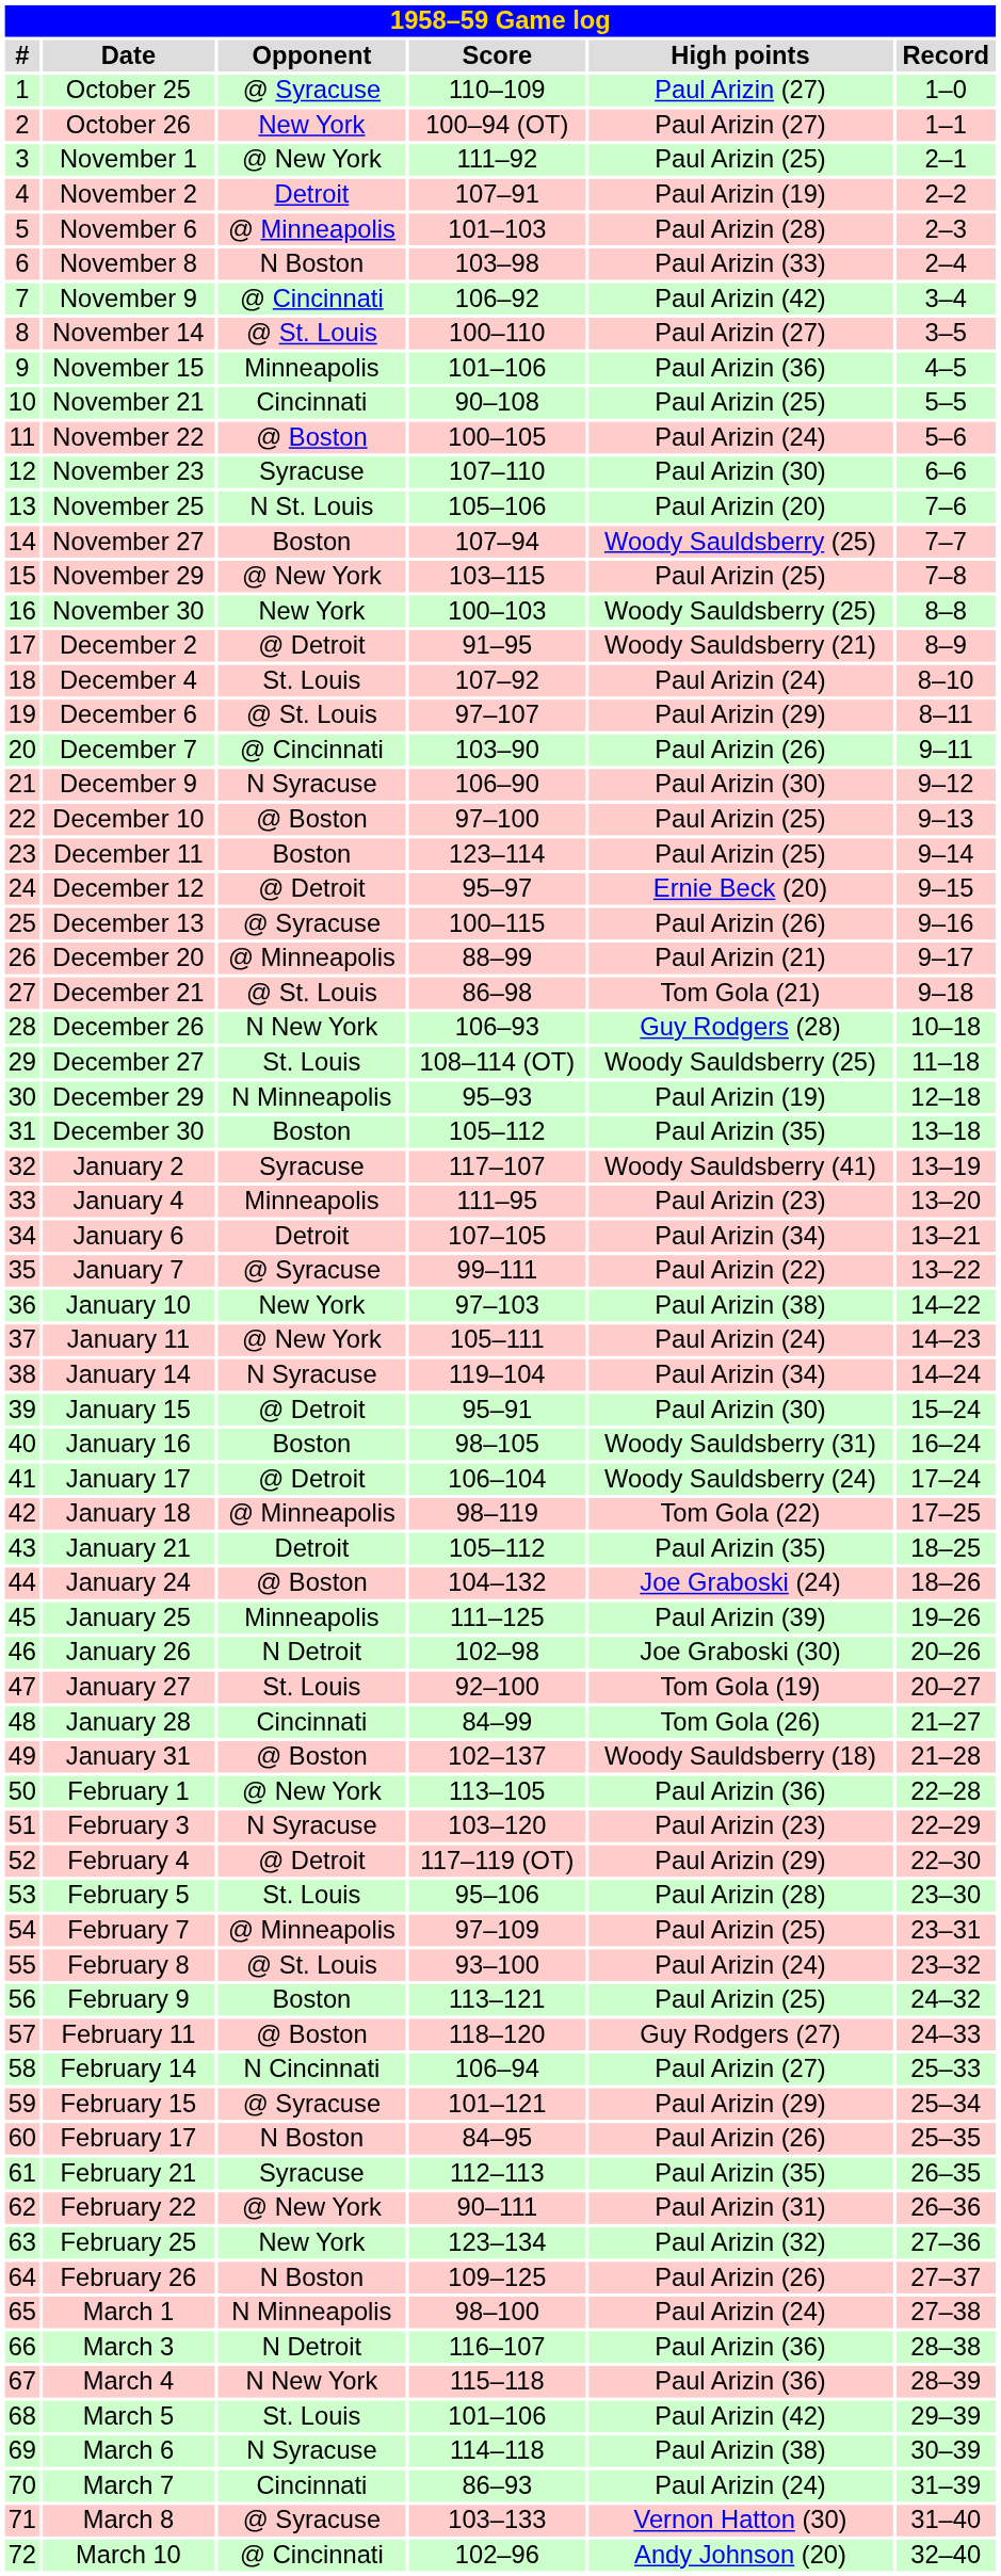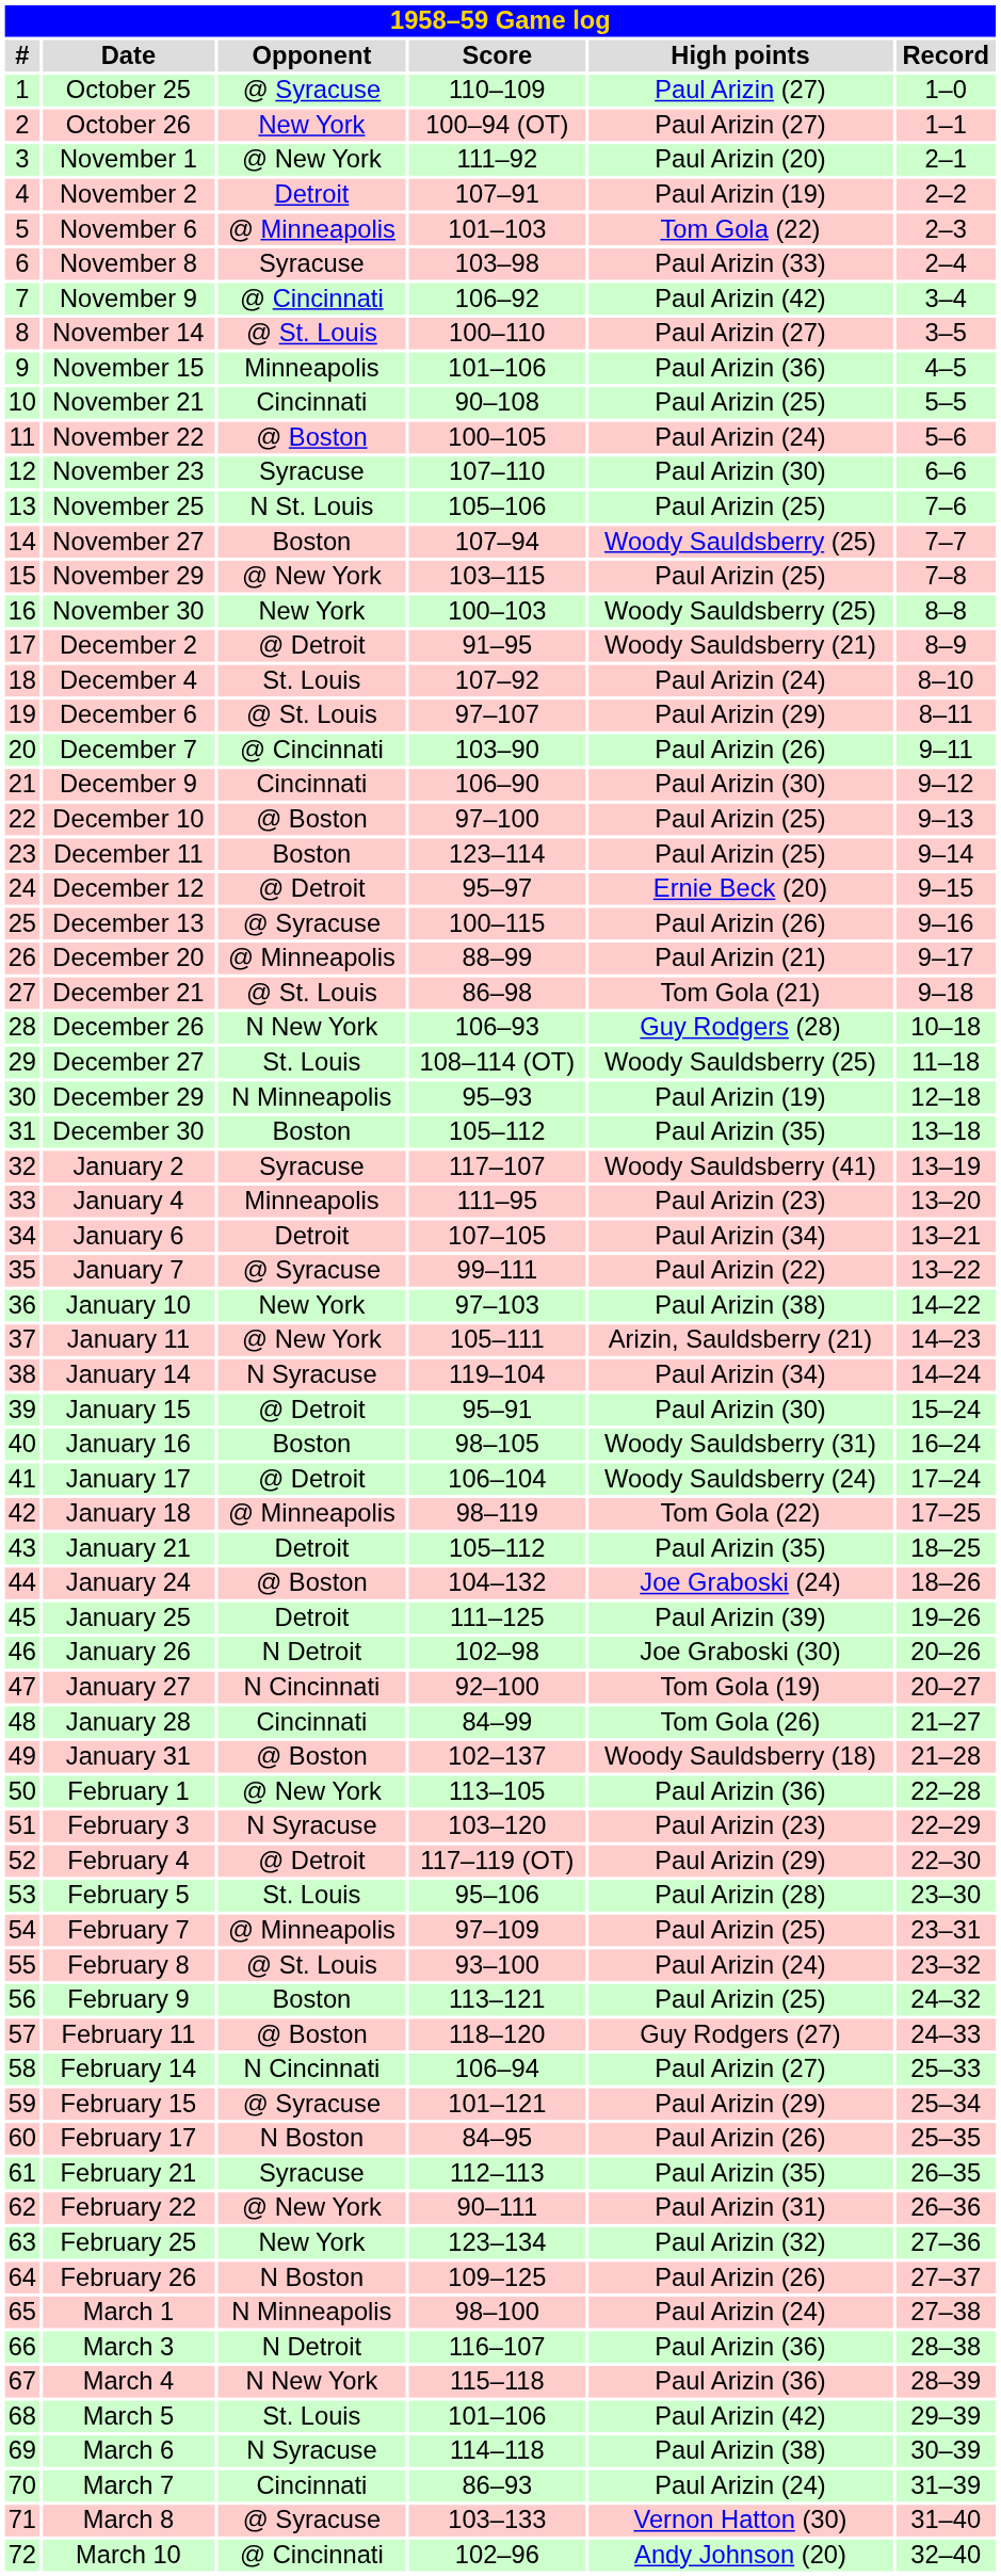November 1 | High points: Paul Arizin (25) -> Paul Arizin (20)
November 6 | High points: Paul Arizin (28) -> Tom Gola (22)
November 8 | Opponent: N Boston -> Syracuse
November 25 | High points: Paul Arizin (20) -> Paul Arizin (25)
December 9 | Opponent: N Syracuse -> Cincinnati
January 11 | High points: Paul Arizin (24) -> Arizin, Sauldsberry (21)
January 25 | Opponent: Minneapolis -> Detroit
January 27 | Opponent: St. Louis -> N Cincinnati
